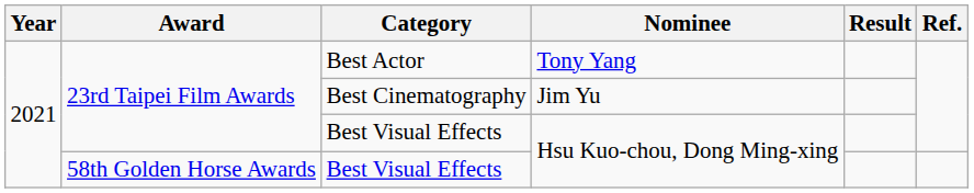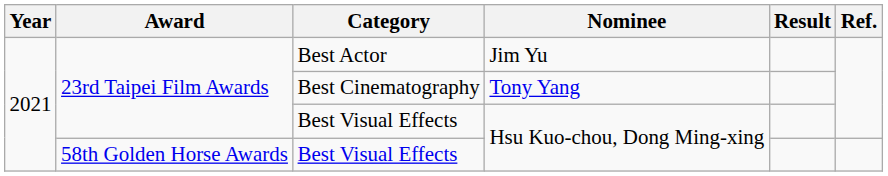Best Actor | Nominee: Tony Yang -> Jim Yu
Best Cinematography | Nominee: Jim Yu -> Tony Yang
